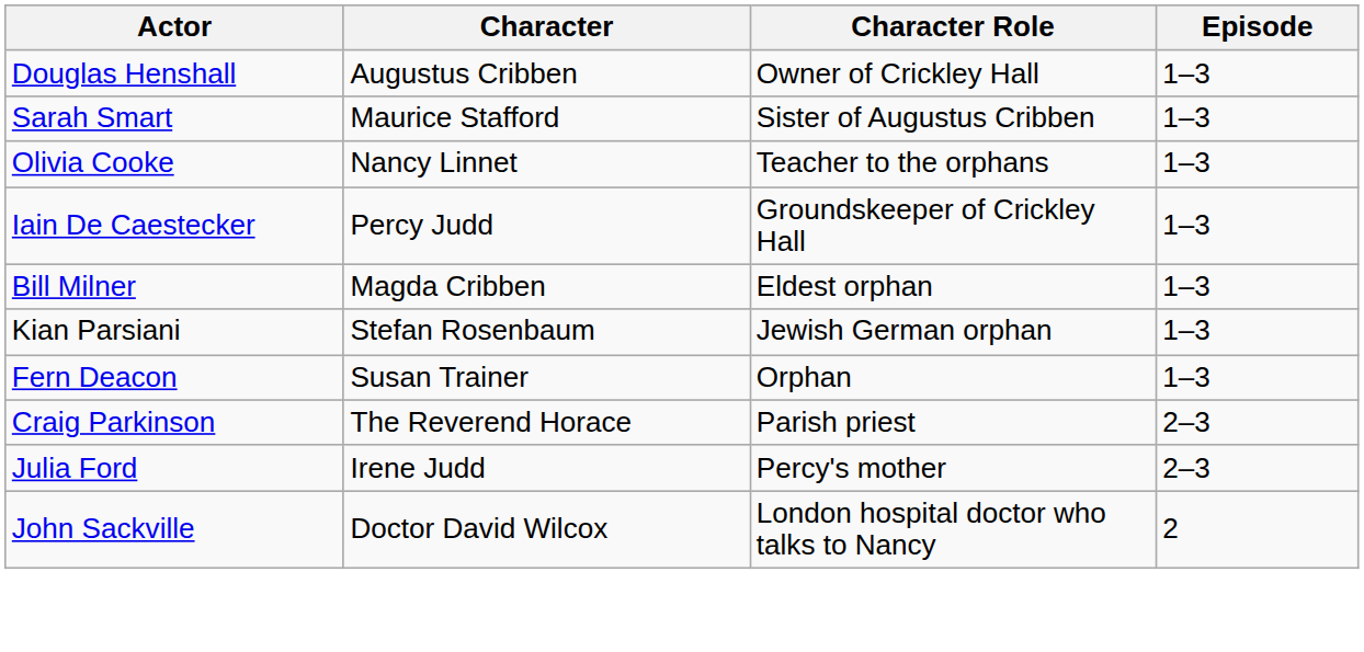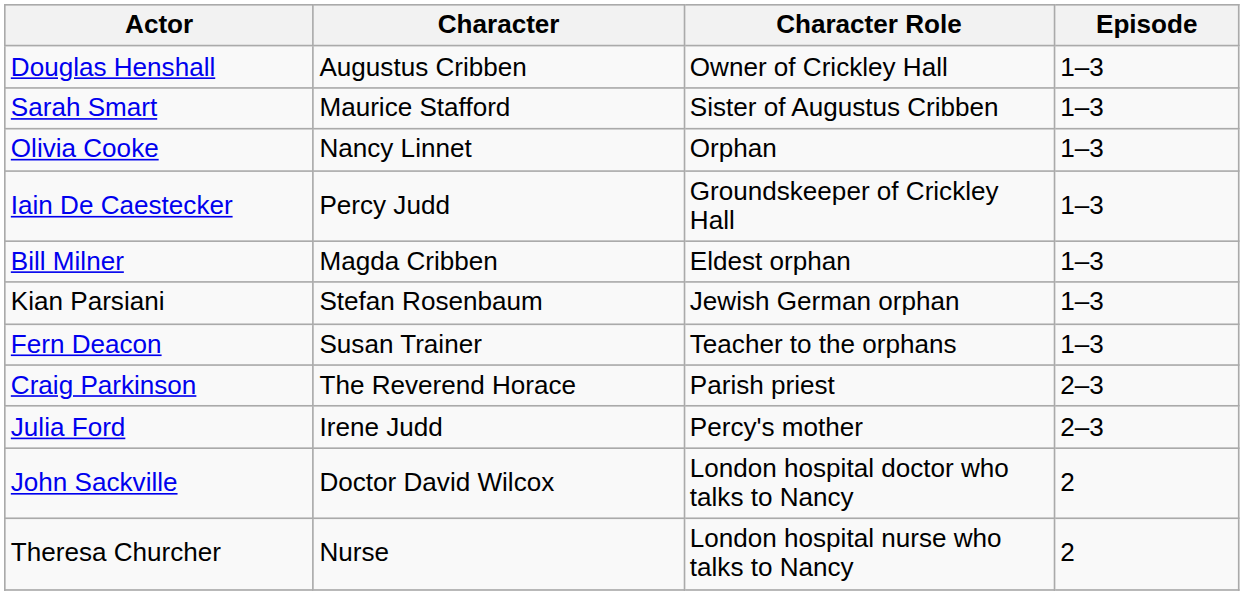Olivia Cooke | Character Role: Teacher to the orphans -> Orphan
Fern Deacon | Character Role: Orphan -> Teacher to the orphans
+ row: Theresa Churcher | Nurse | London hospital nurse who talks to Nancy | 2
